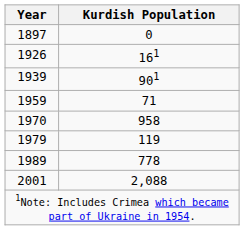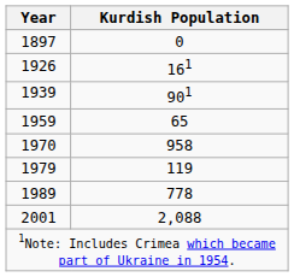1959 | Kurdish Population: 71 -> 65
